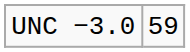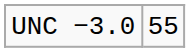UNC −3.0 | column 2: 59 -> 55
